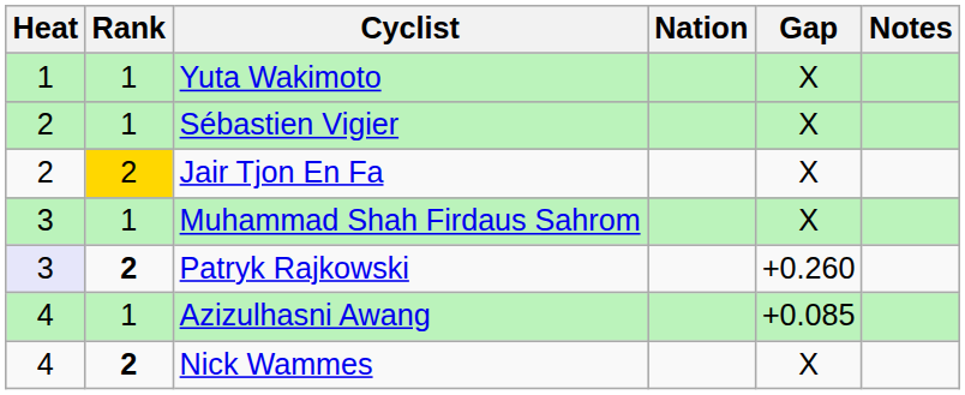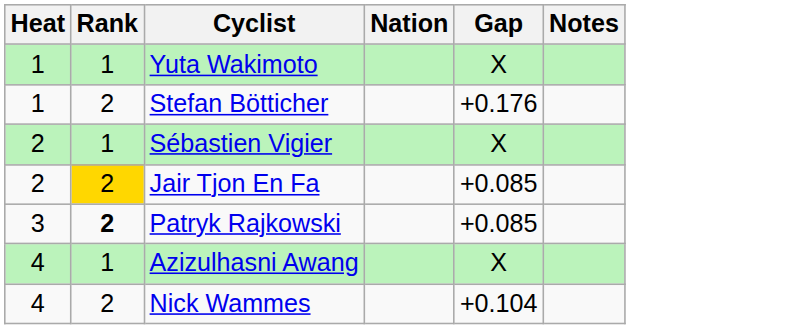+ row: 1 | 2 | Stefan Bötticher | +0.176
Jair Tjon En Fa | Gap: X -> +0.085
- row: 3 | 1 | Muhammad Shah Firdaus Sahrom | X
Patryk Rajkowski | Heat: lavender background -> no background
Patryk Rajkowski | Gap: +0.260 -> +0.085
Azizulhasni Awang | Gap: +0.085 -> X
Nick Wammes | Rank: bold -> normal
Nick Wammes | Gap: X -> +0.104
